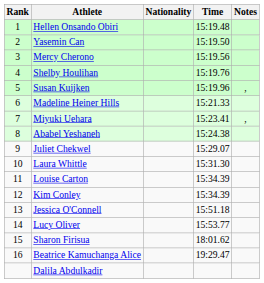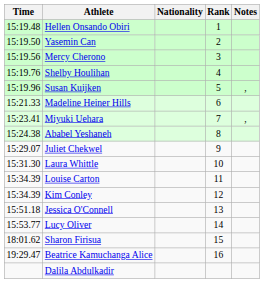columns swapped: Rank <-> Time
